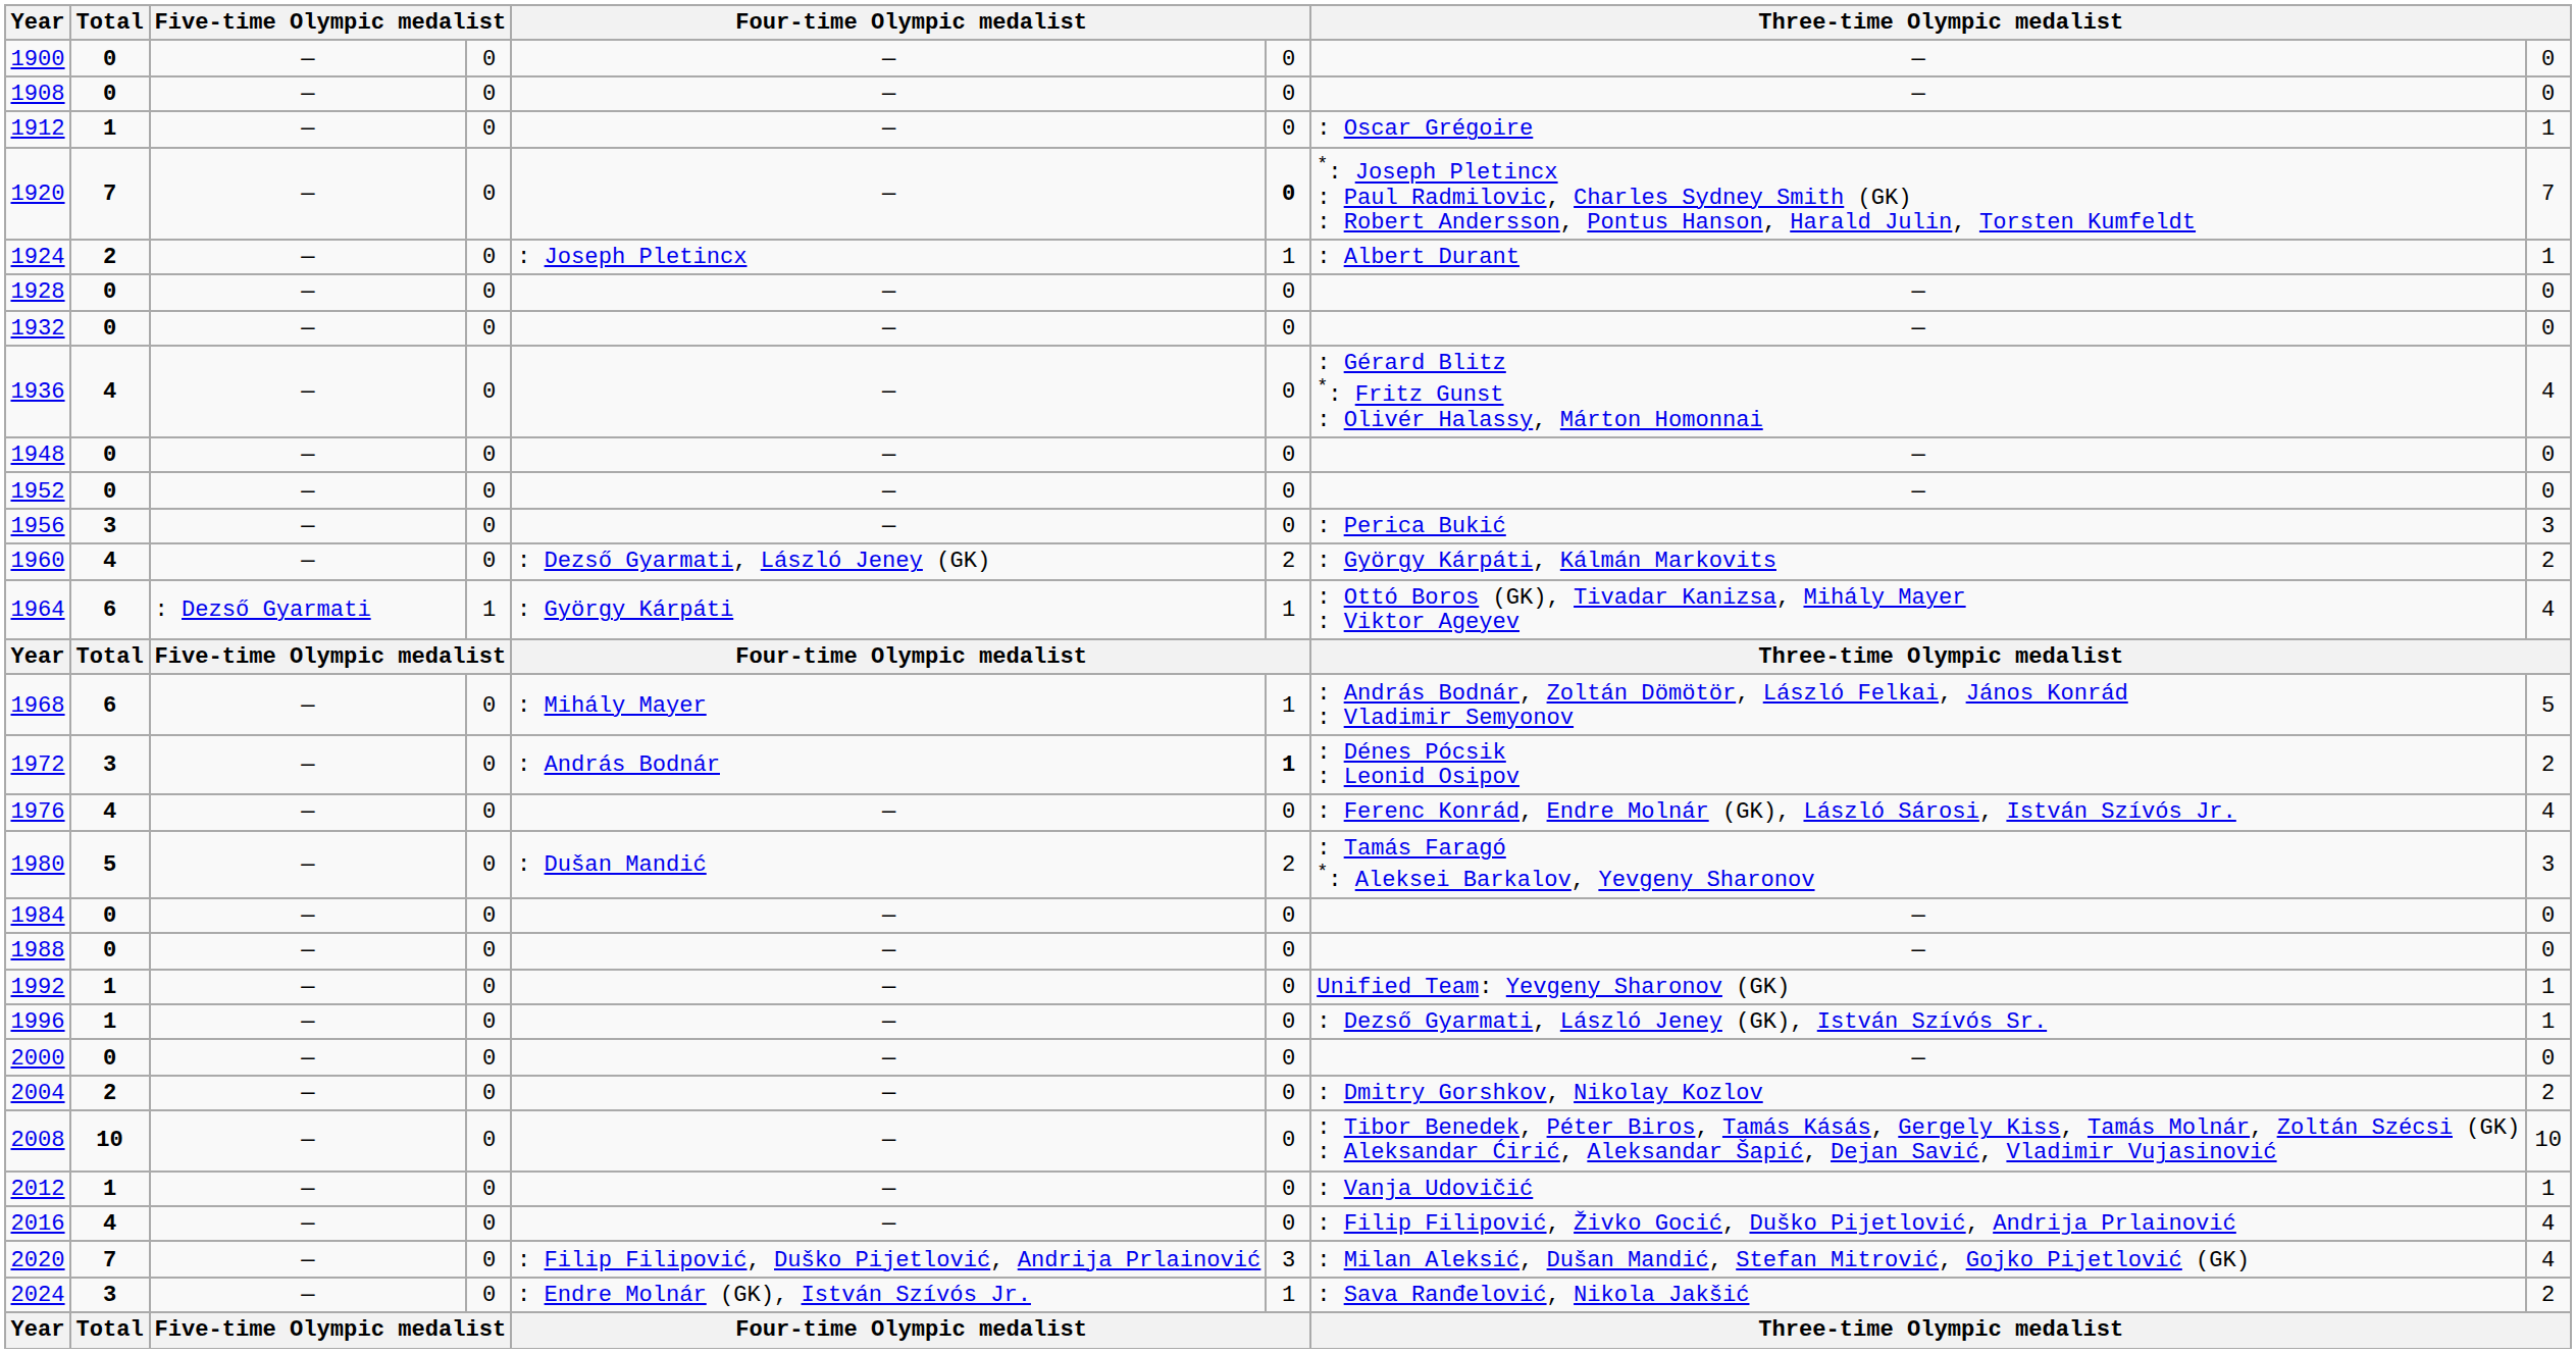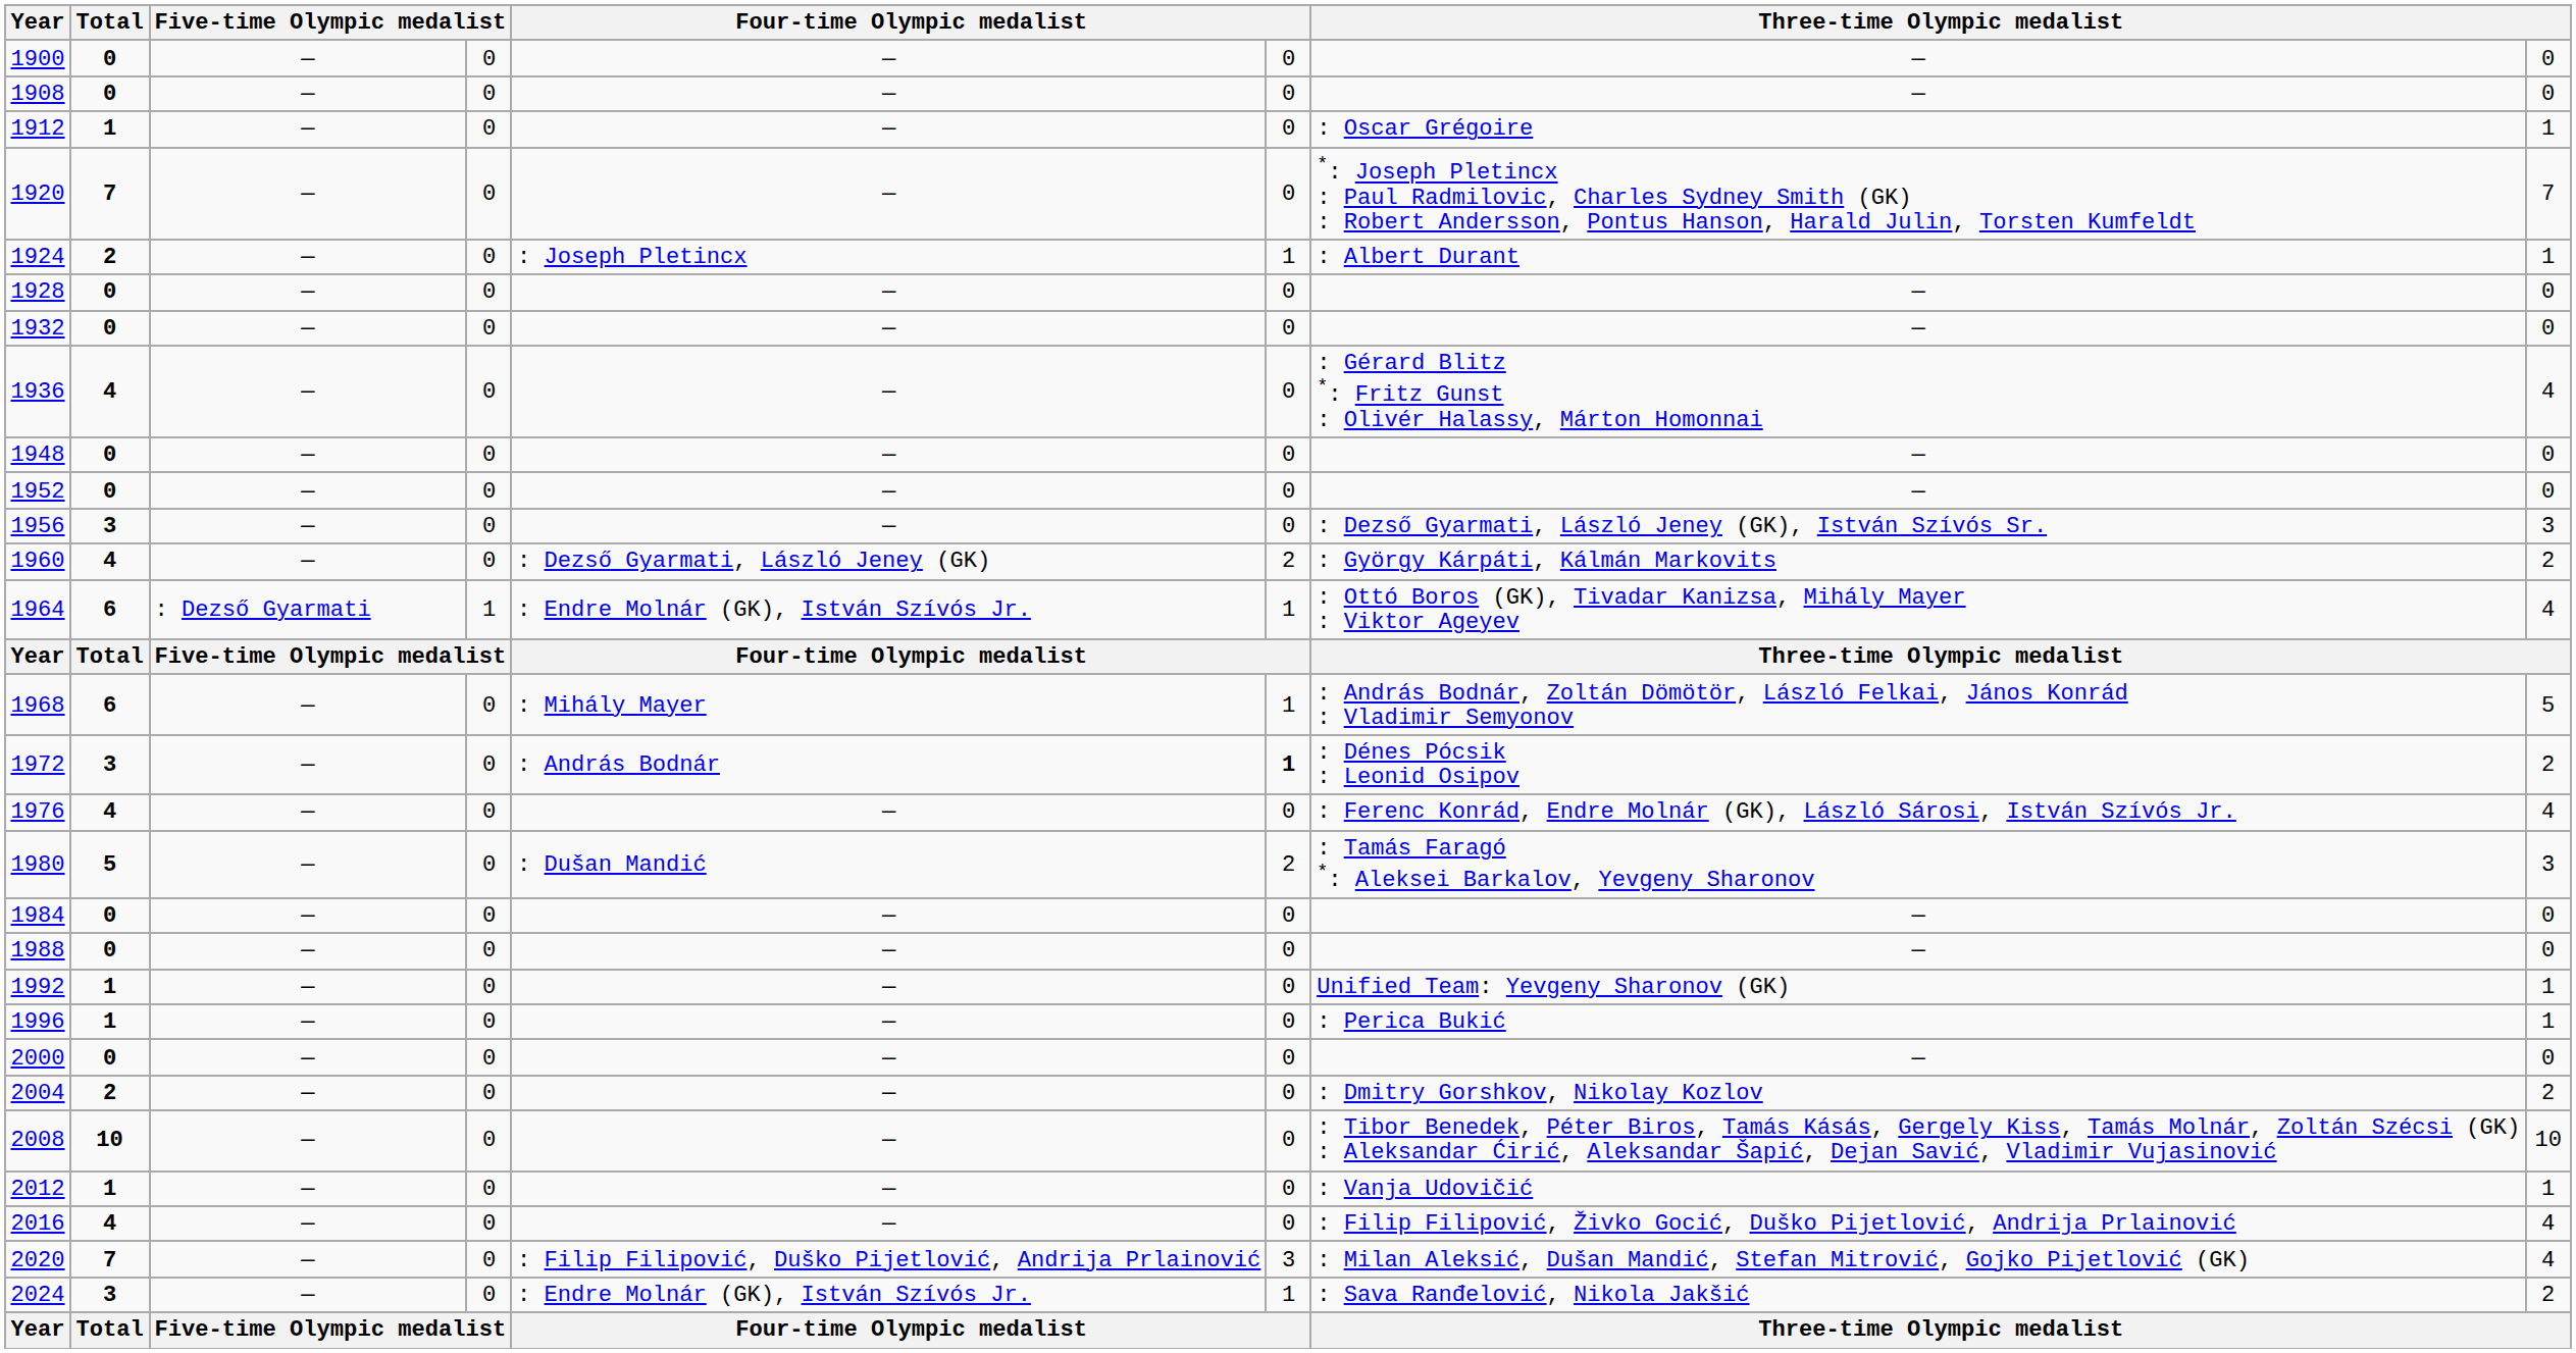1920 | column 6: bold -> normal
1956 | column 7: : Perica Bukić -> : Dezső Gyarmati, László Jeney (GK), István Szívós Sr.
1964 | column 5: : György Kárpáti -> : Endre Molnár (GK), István Szívós Jr.
1996 | column 7: : Dezső Gyarmati, László Jeney (GK), István Szívós Sr. -> : Perica Bukić
